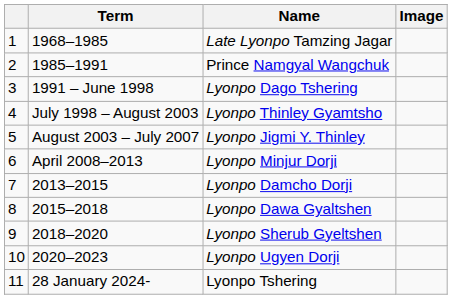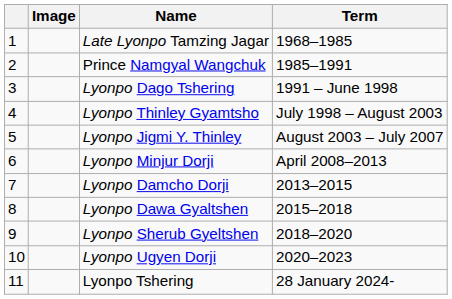columns swapped: Image <-> Term
